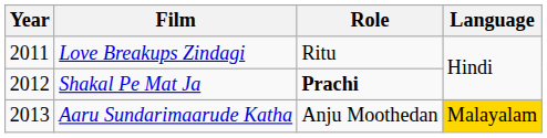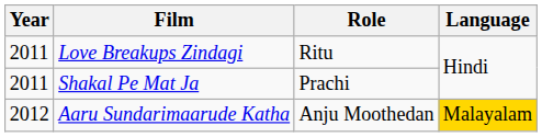Shakal Pe Mat Ja | Year: 2012 -> 2011
Shakal Pe Mat Ja | Role: bold -> normal
Aaru Sundarimaarude Katha | Year: 2013 -> 2012
